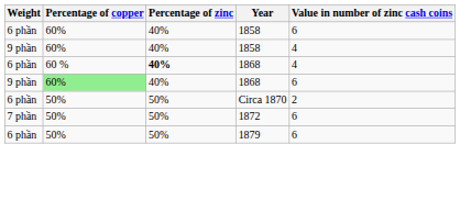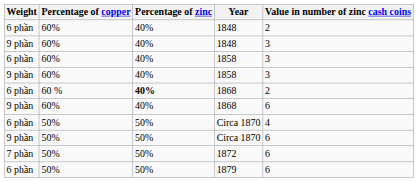+ row: 6 phần | 60% | 40% | 1848 | 2
+ row: 9 phần | 60% | 40% | 1848 | 3
6 phần / 1858 | Value in number of zinc cash coins: 6 -> 3
9 phần / 1858 | Value in number of zinc cash coins: 4 -> 3
6 phần / 1868 | Value in number of zinc cash coins: 4 -> 2
9 phần / 1868 | Percentage of copper: lightgreen background -> no background
6 phần / Circa 1870 | Value in number of zinc cash coins: 2 -> 4
+ row: 9 phần | 50% | 50% | Circa 1870 | 6
